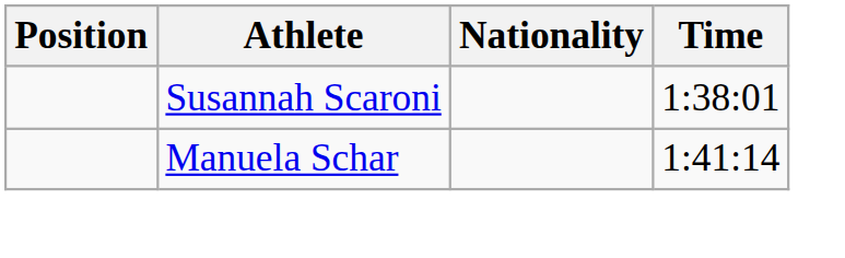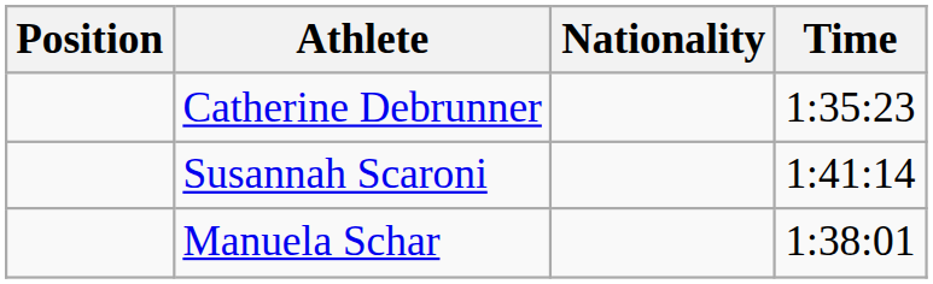+ row: Catherine Debrunner | 1:35:23
Susannah Scaroni | Time: 1:38:01 -> 1:41:14
Manuela Schar | Time: 1:41:14 -> 1:38:01
